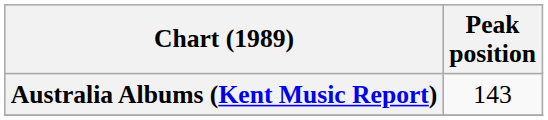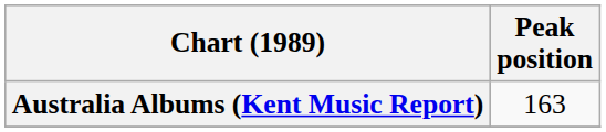Australia Albums (Kent Music Report) | Peak position: 143 -> 163
